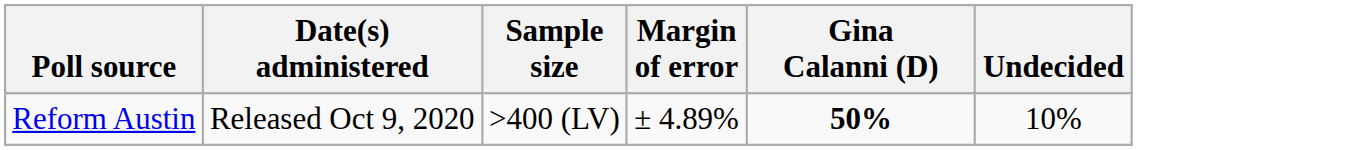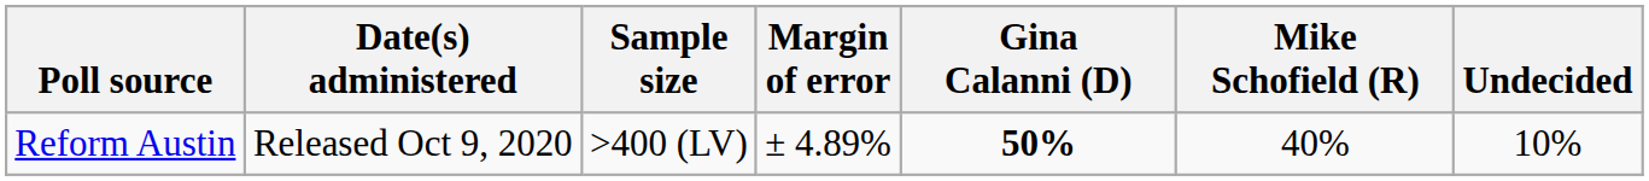+ column: Mike Schofield (R) | 40%
